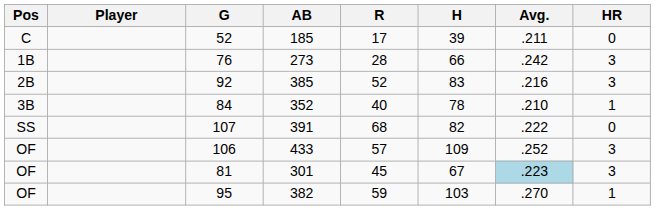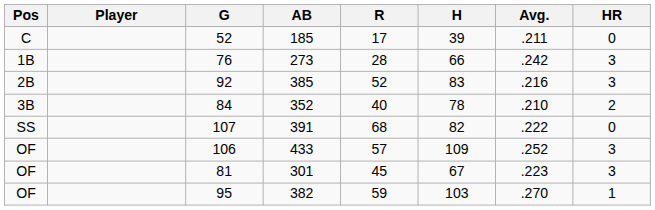84 | HR: 1 -> 2
81 | Avg.: lightblue background -> no background
